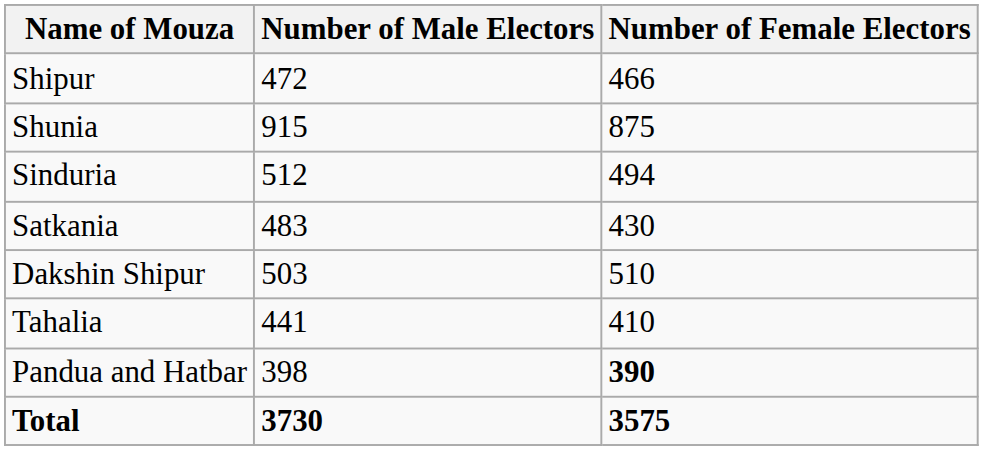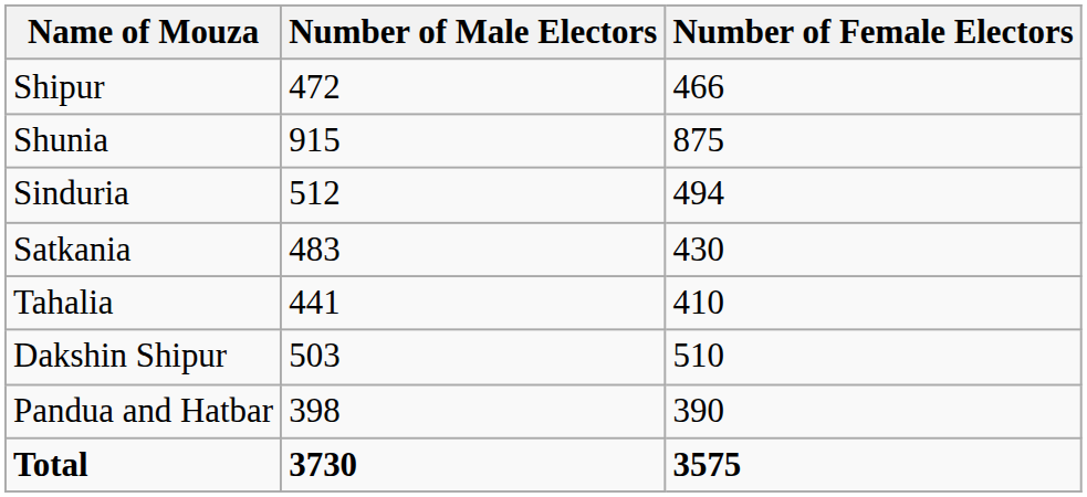rows swapped: Dakshin Shipur <-> Tahalia
Pandua and Hatbar | Number of Female Electors: bold -> normal
